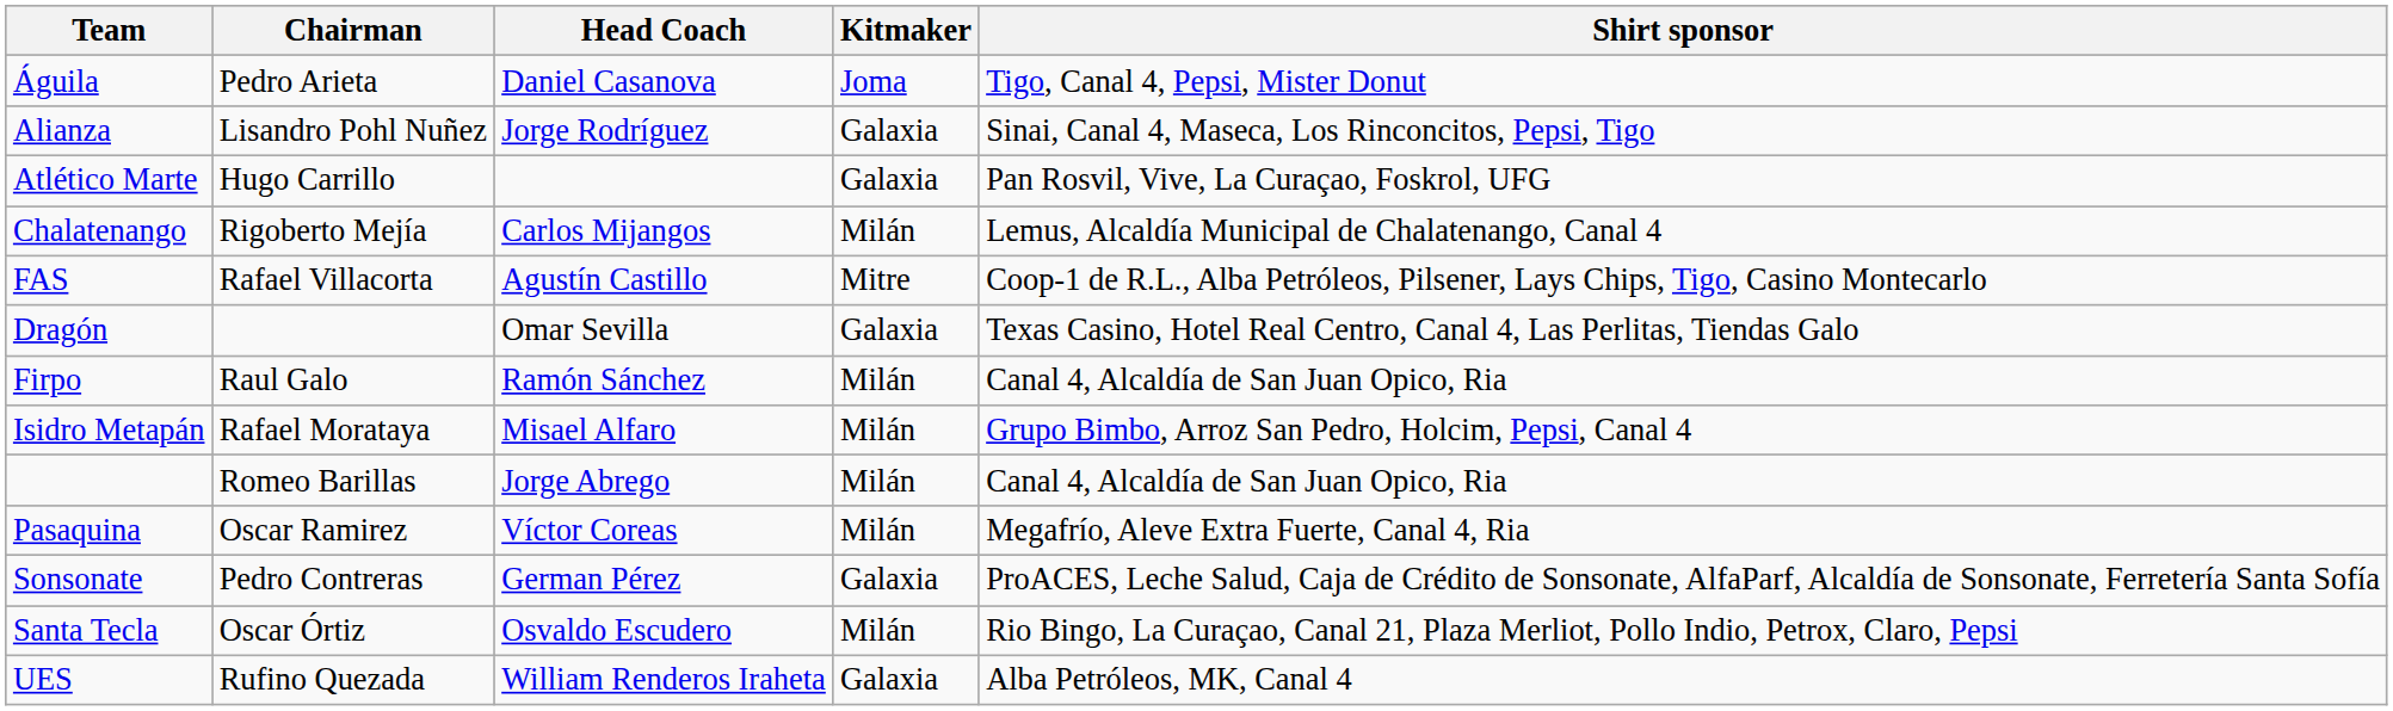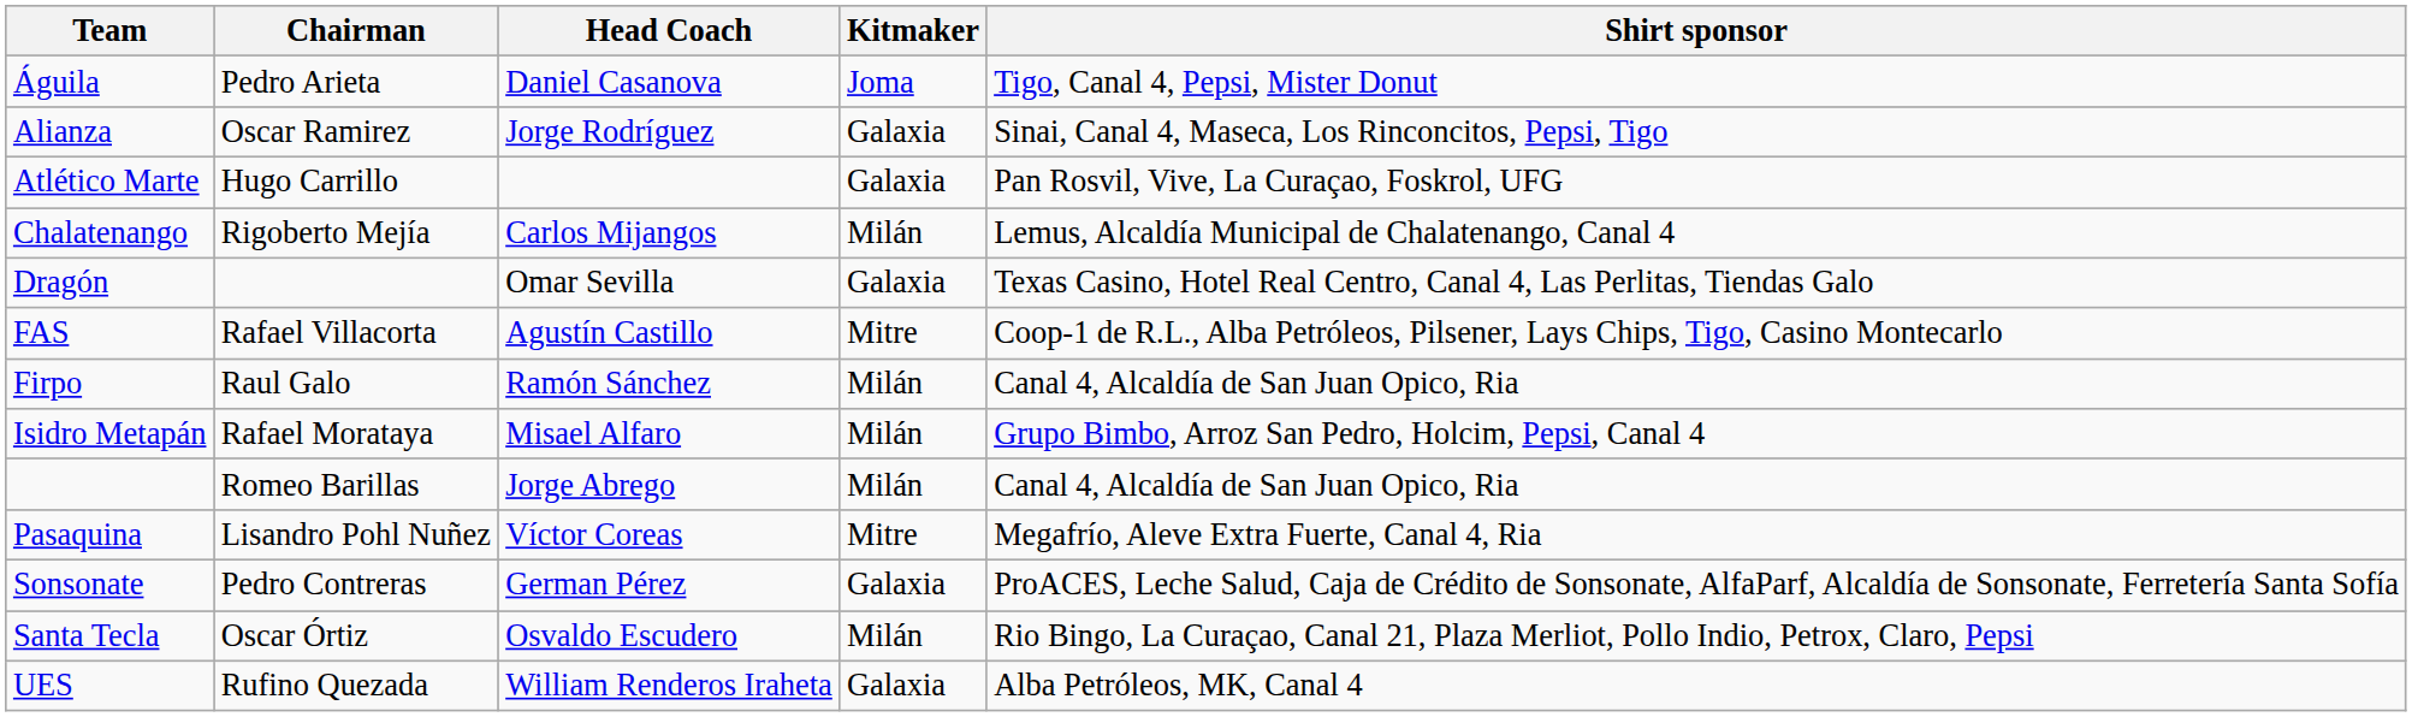Alianza | Chairman: Lisandro Pohl Nuñez -> Oscar Ramirez
rows swapped: Dragón <-> FAS
Pasaquina | Chairman: Oscar Ramirez -> Lisandro Pohl Nuñez
Pasaquina | Kitmaker: Milán -> Mitre
